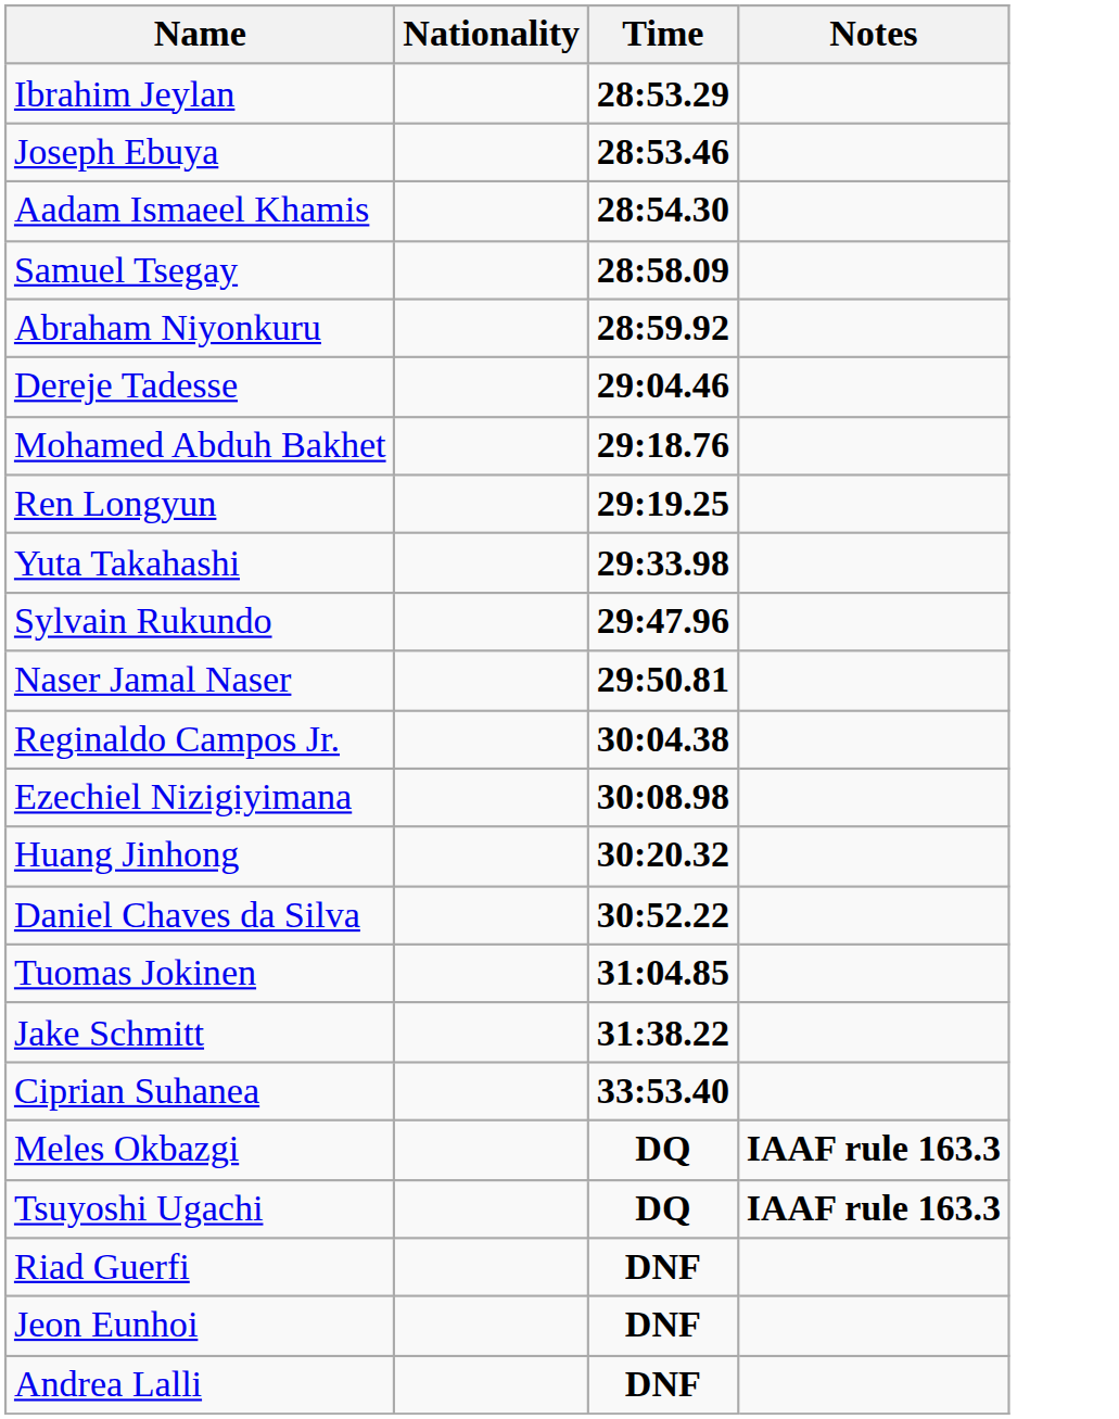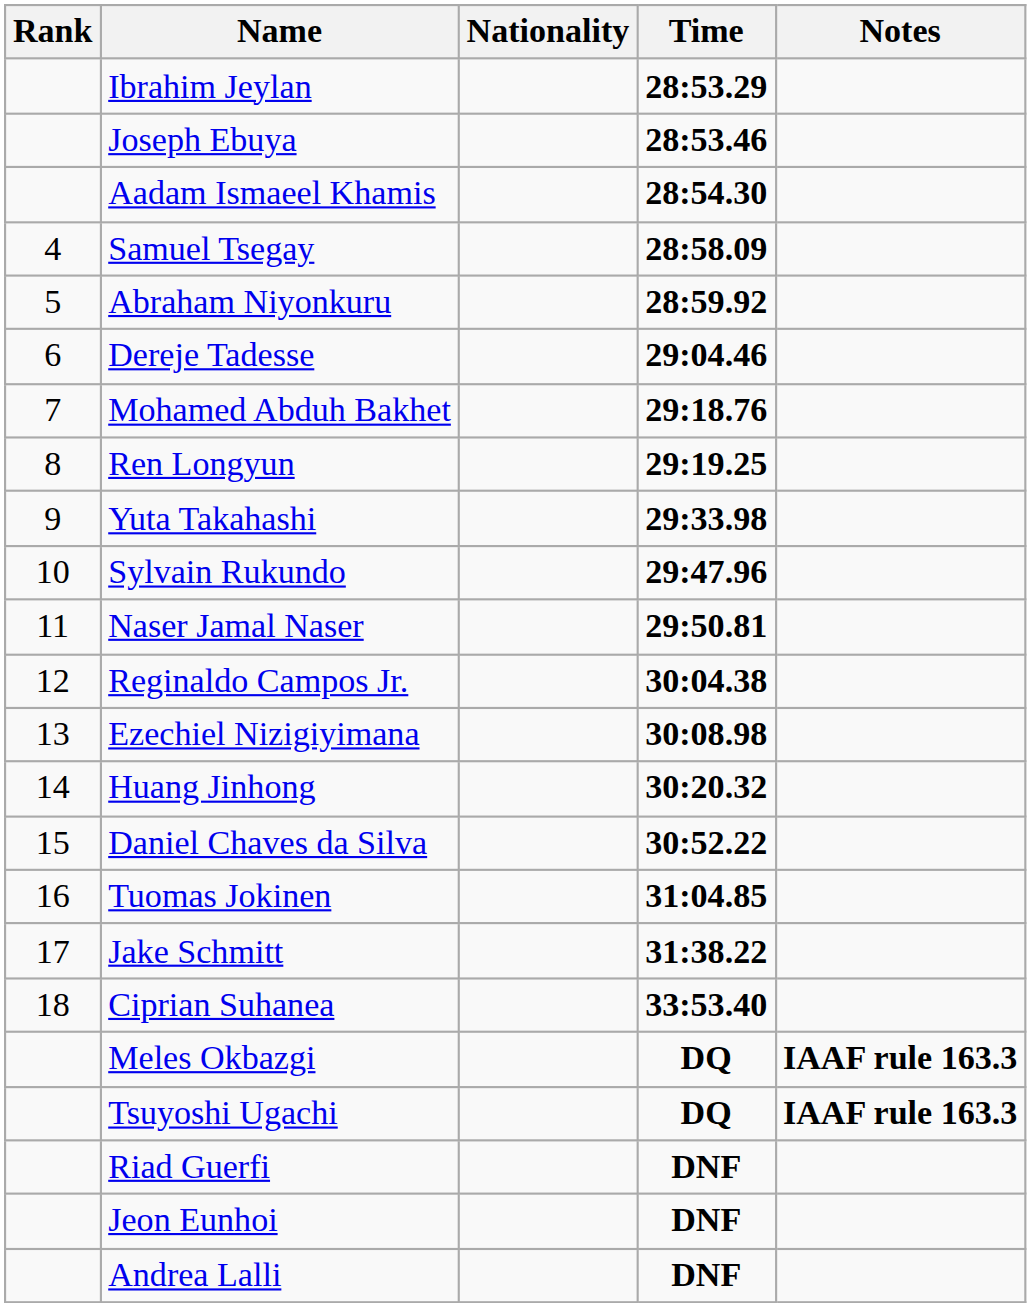+ column: Rank | 4 | 5 | 6 | 7 | 8 | 9 | 10 | 11 | 12 | 13 | 14 | 15 | 16 | 17 | 18
